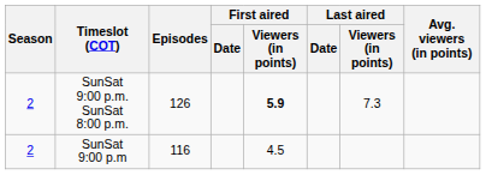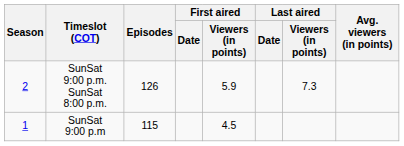SunSat 9:00 p.m. SunSat 8:00 p.m. | First aired / Viewers (in points): bold -> normal
SunSat 9:00 p.m | Season: 2 -> 1
SunSat 9:00 p.m | Episodes: 116 -> 115
